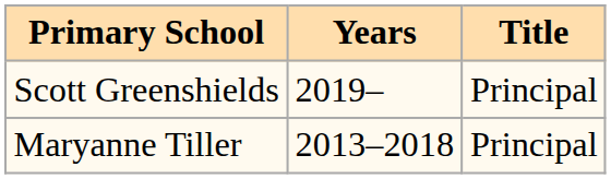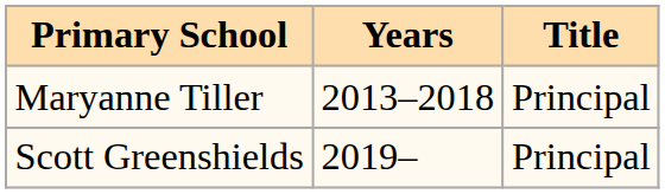rows swapped: Maryanne Tiller <-> Scott Greenshields
